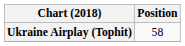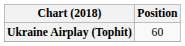Ukraine Airplay (Tophit) | Position: 58 -> 60
